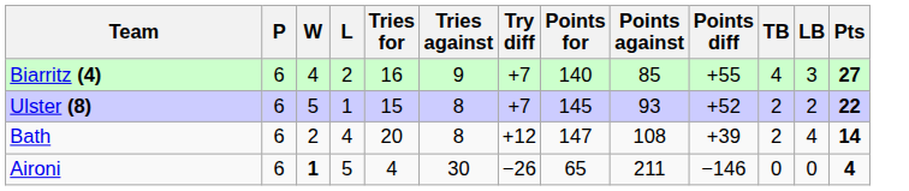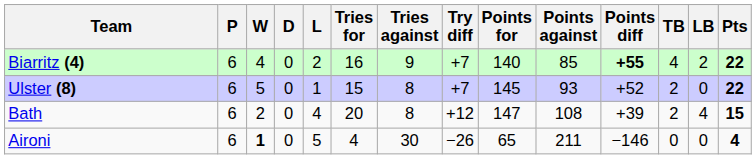+ column: D | 0 | 0 | 0 | 0
Biarritz (4) | Points diff: normal -> bold
Biarritz (4) | LB: 3 -> 2
Biarritz (4) | Pts: 27 -> 22
Ulster (8) | LB: 2 -> 0
Bath | Pts: 14 -> 15
